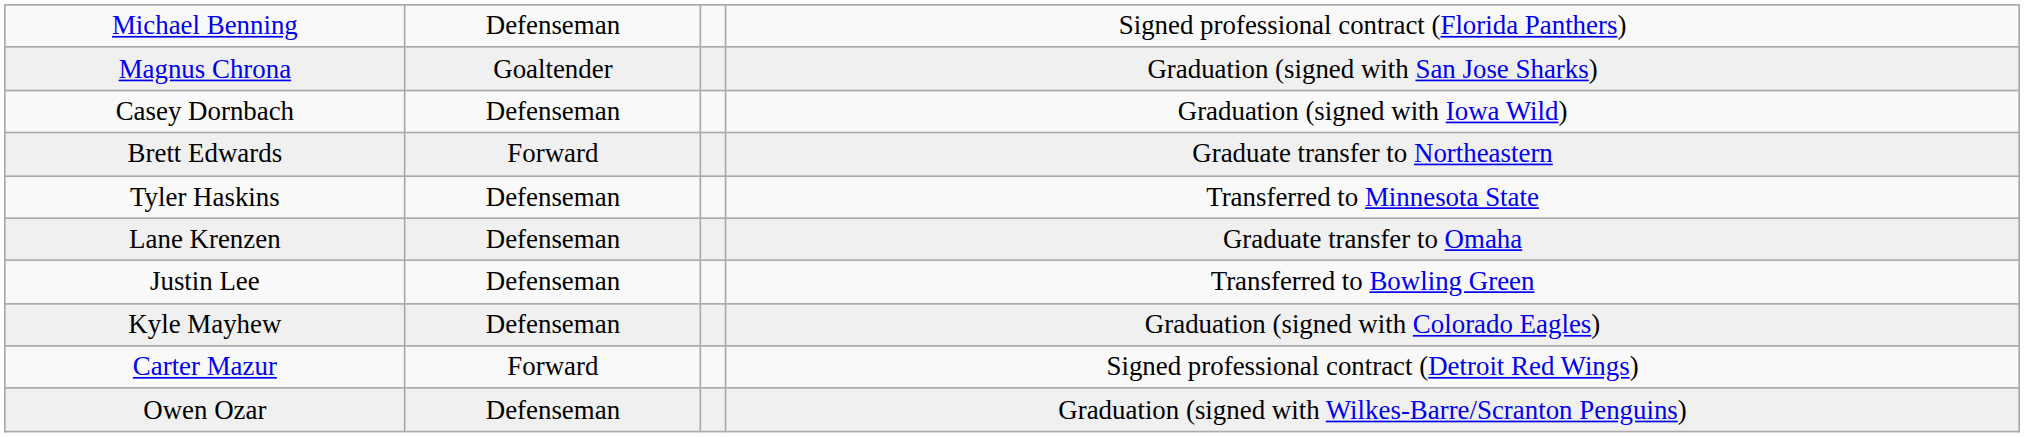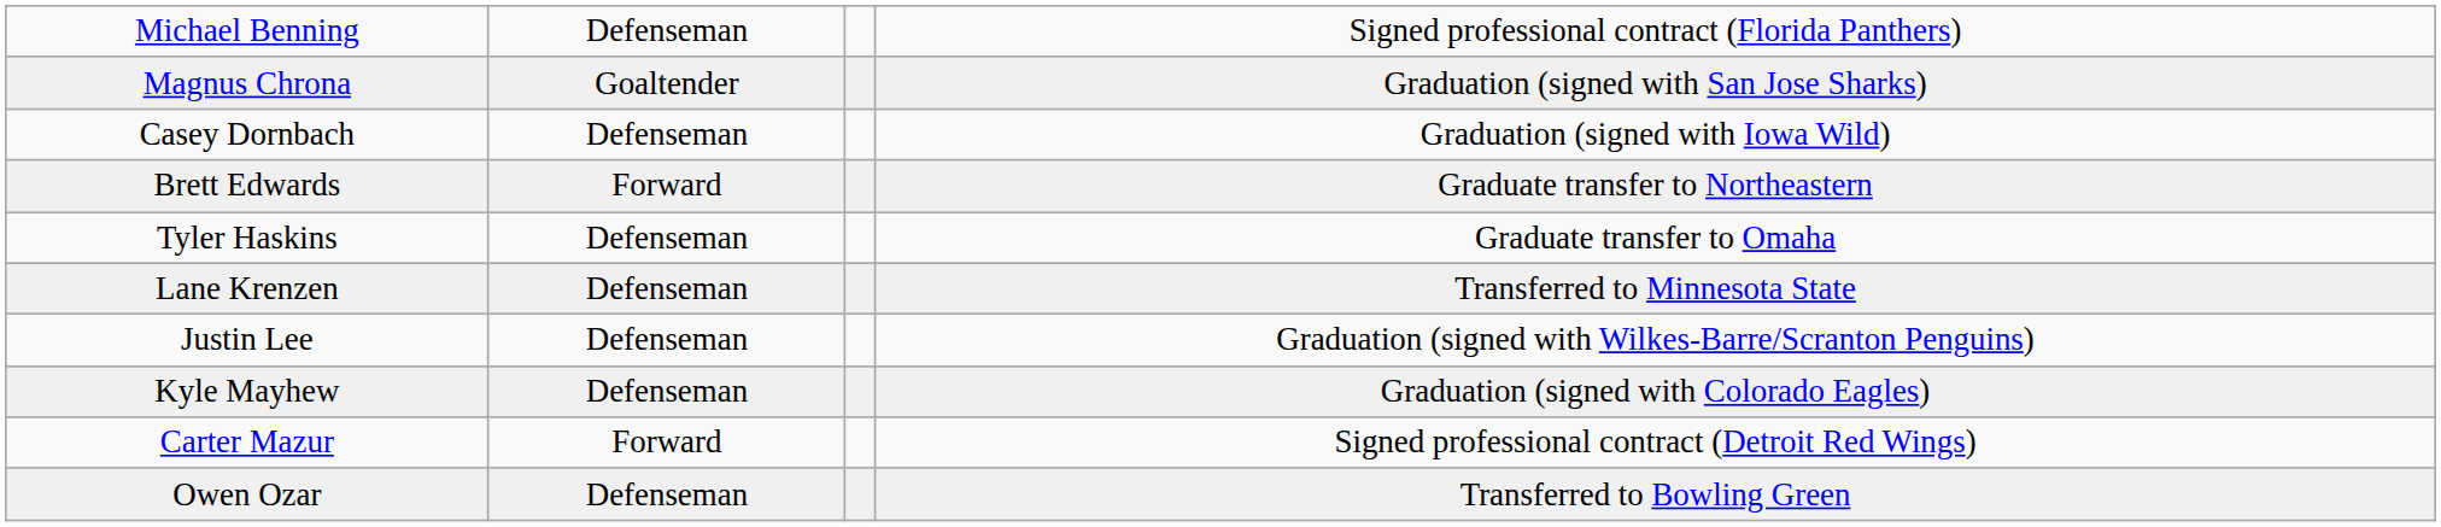Tyler Haskins | column 4: Transferred to Minnesota State -> Graduate transfer to Omaha
Lane Krenzen | column 4: Graduate transfer to Omaha -> Transferred to Minnesota State
Justin Lee | column 4: Transferred to Bowling Green -> Graduation (signed with Wilkes-Barre/Scranton Penguins)
Owen Ozar | column 4: Graduation (signed with Wilkes-Barre/Scranton Penguins) -> Transferred to Bowling Green
